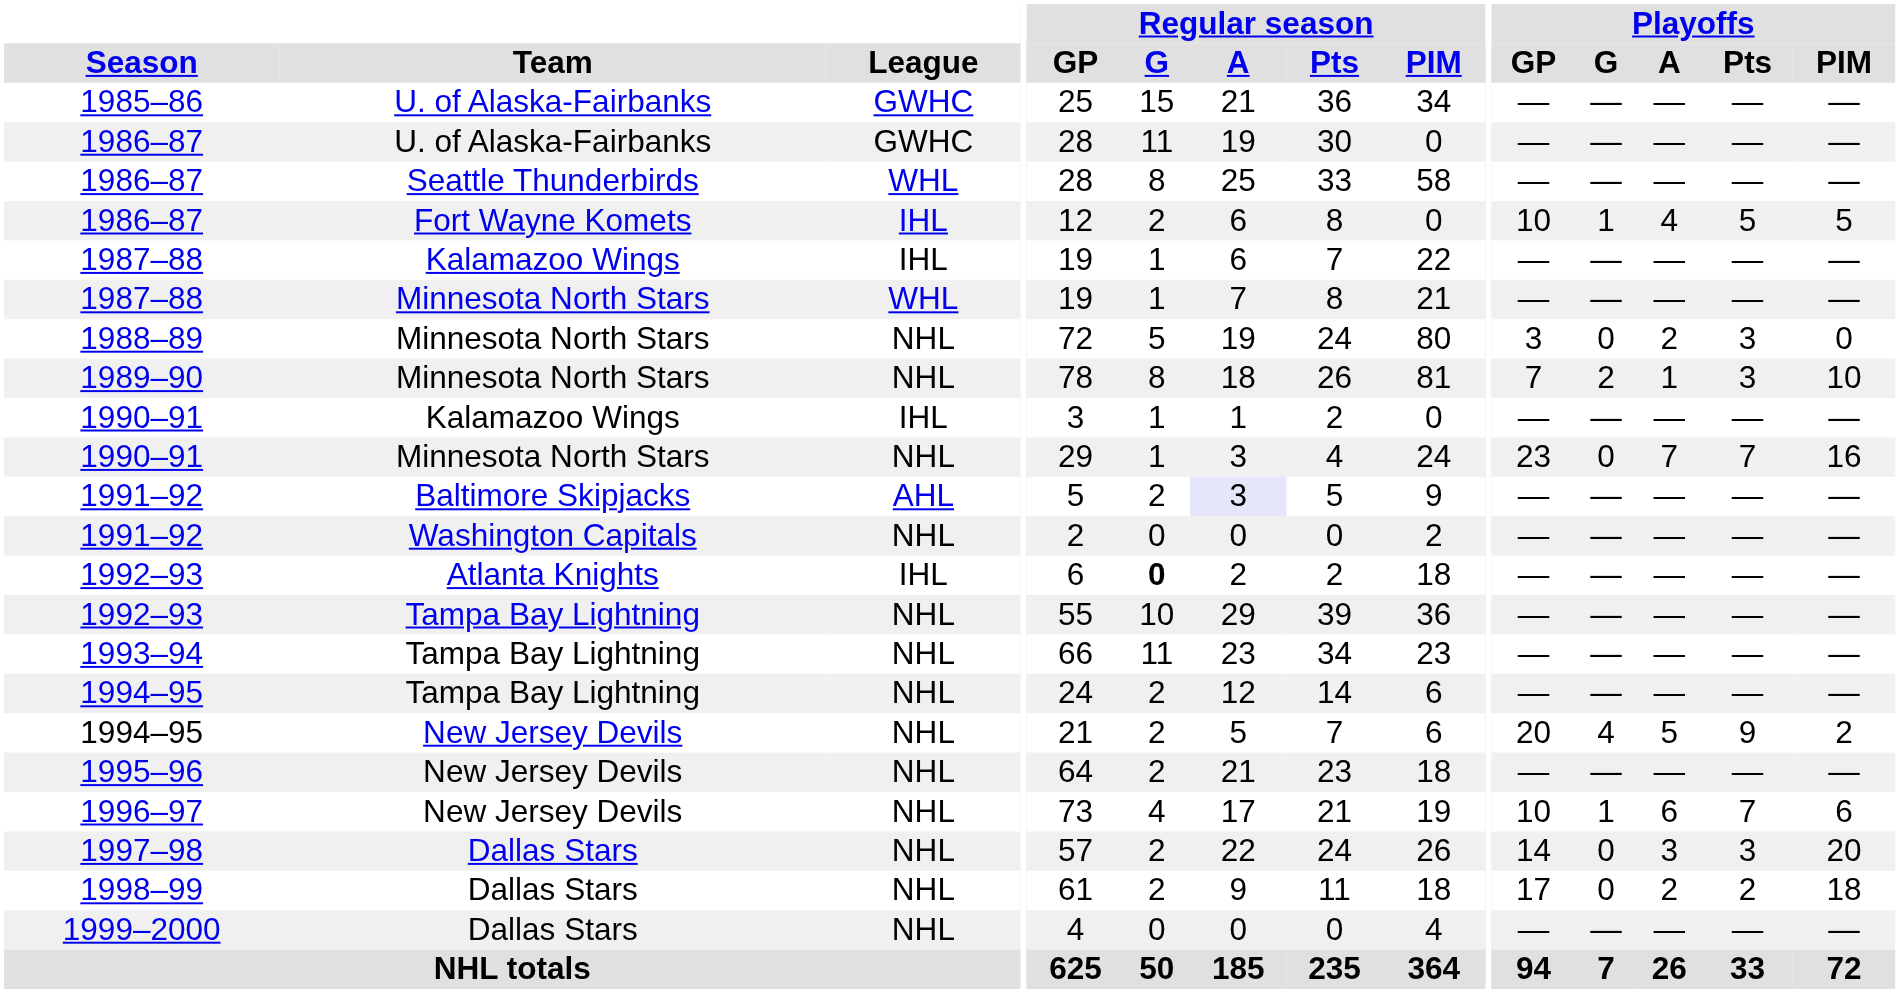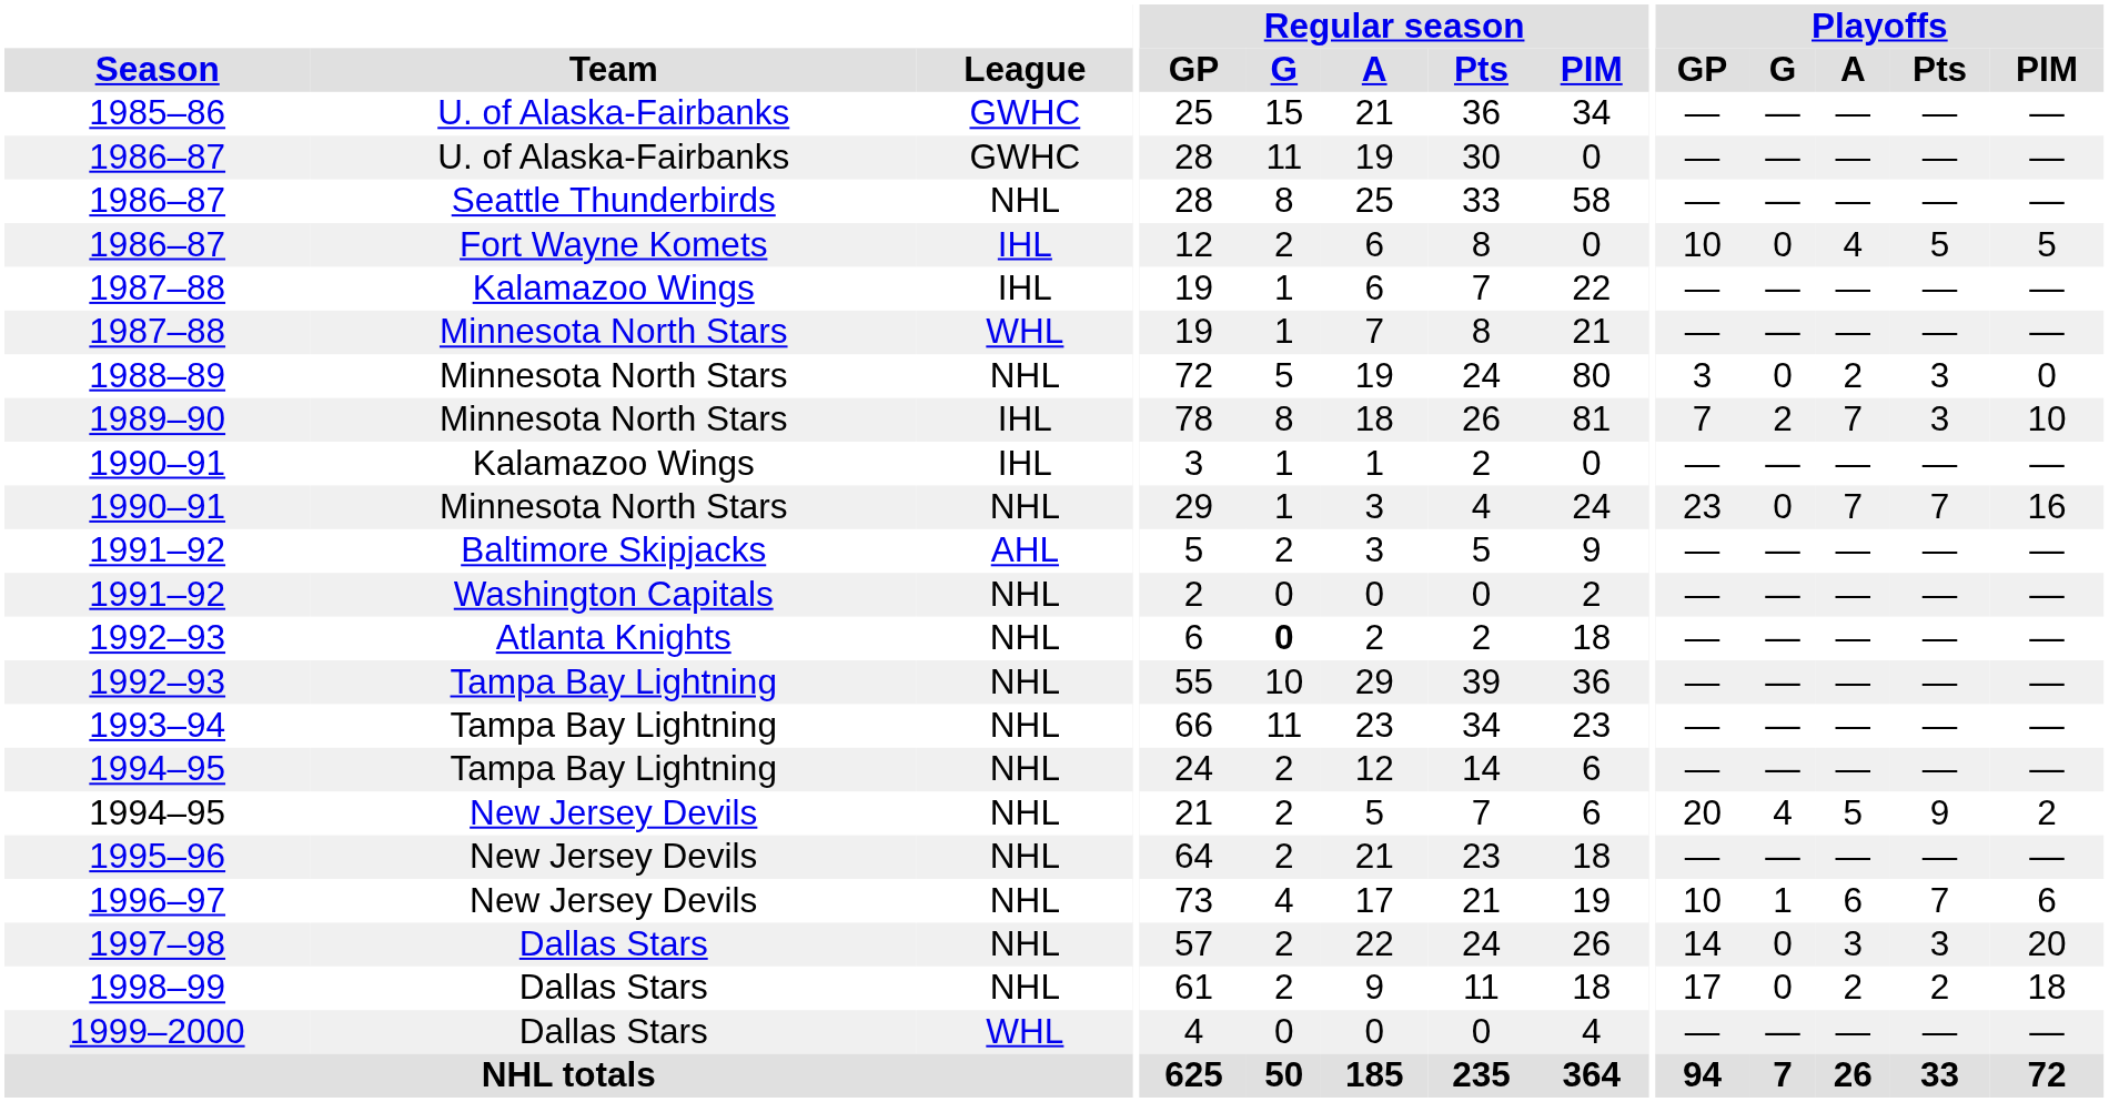1986–87 / Seattle Thunderbirds | League: WHL -> NHL
1986–87 / Fort Wayne Komets | Playoffs / G: 1 -> 0
1989–90 | League: NHL -> IHL
1989–90 | Playoffs / A: 1 -> 7
1991–92 / Baltimore Skipjacks | Regular season / A: lavender background -> no background
1992–93 / Atlanta Knights | League: IHL -> NHL
1999–2000 | League: NHL -> WHL
